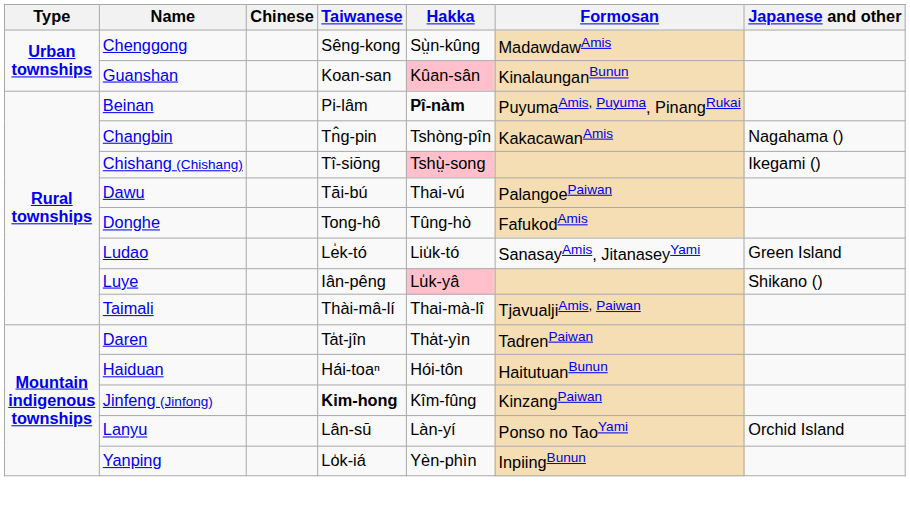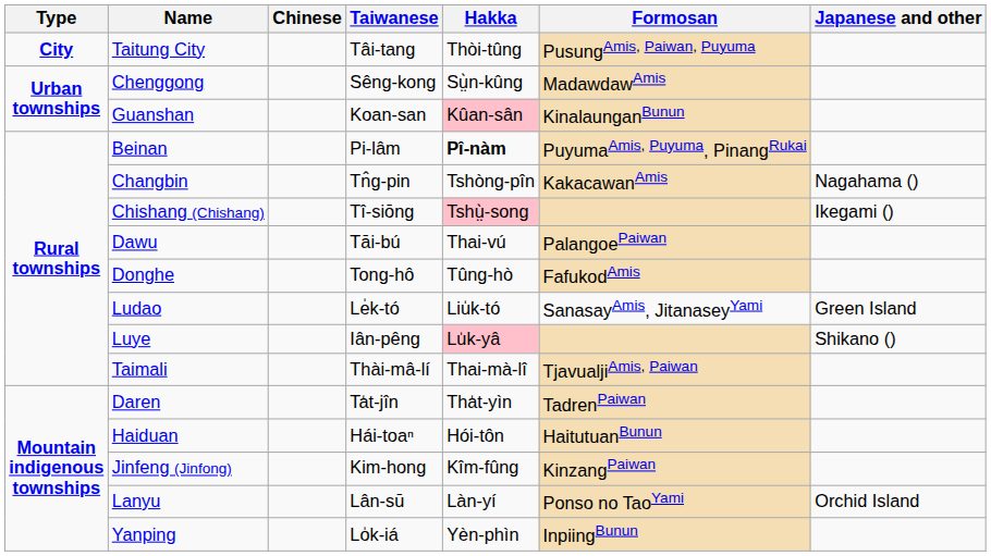+ row: City | Taitung City | Tâi-tang | Thòi-tûng | PusungAmis, Paiwan, Puyuma
Jinfeng (Jinfong) | Taiwanese: bold -> normal
